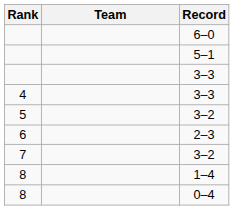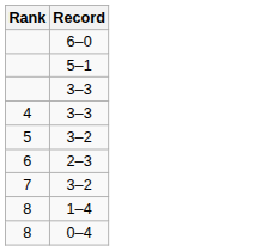- column: Team
